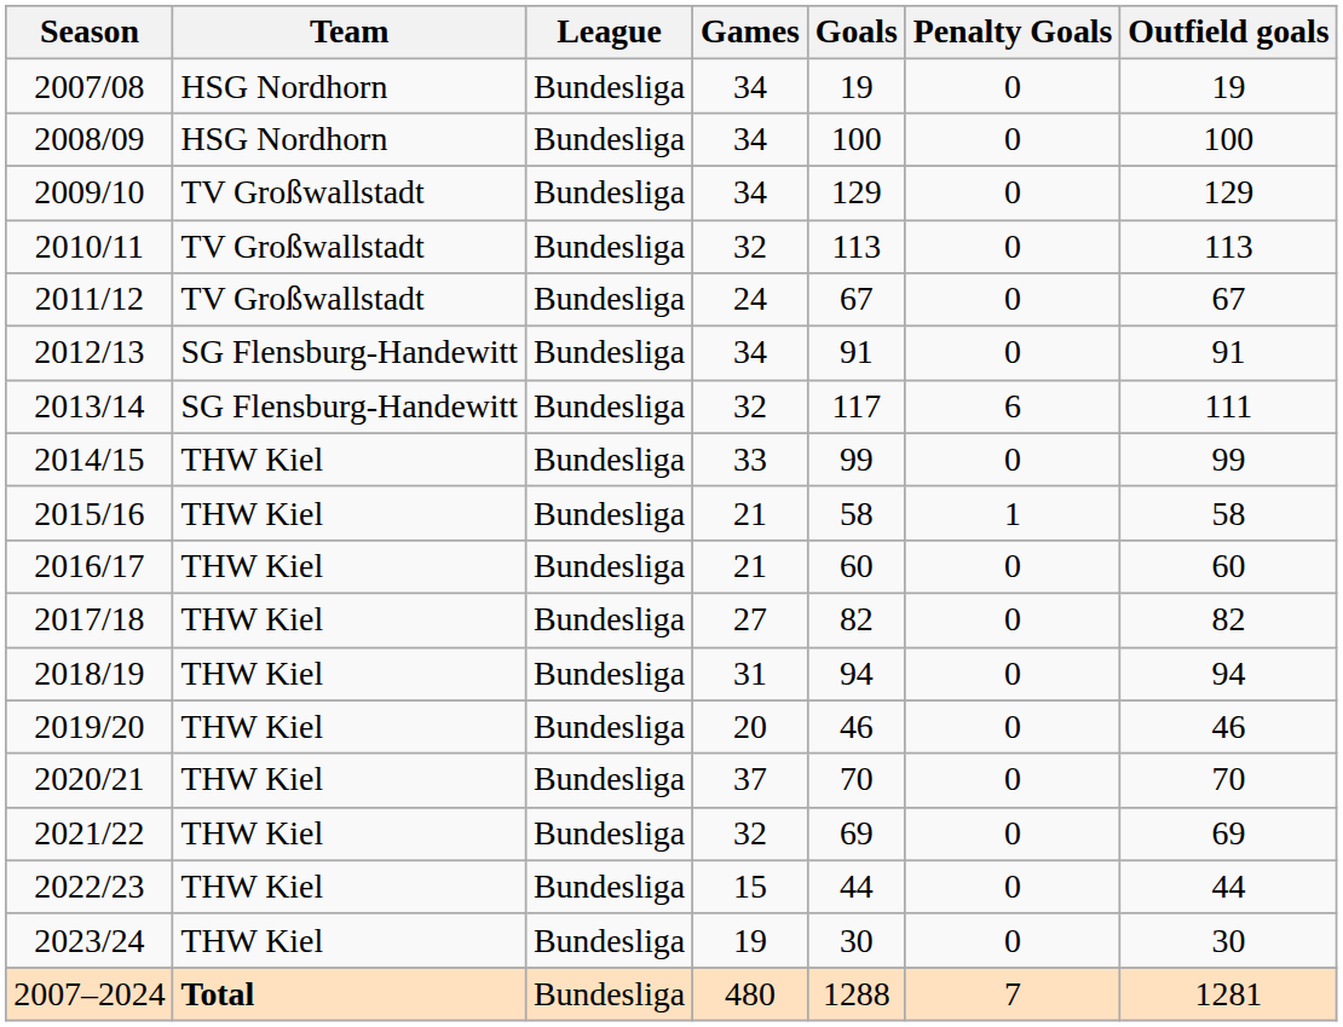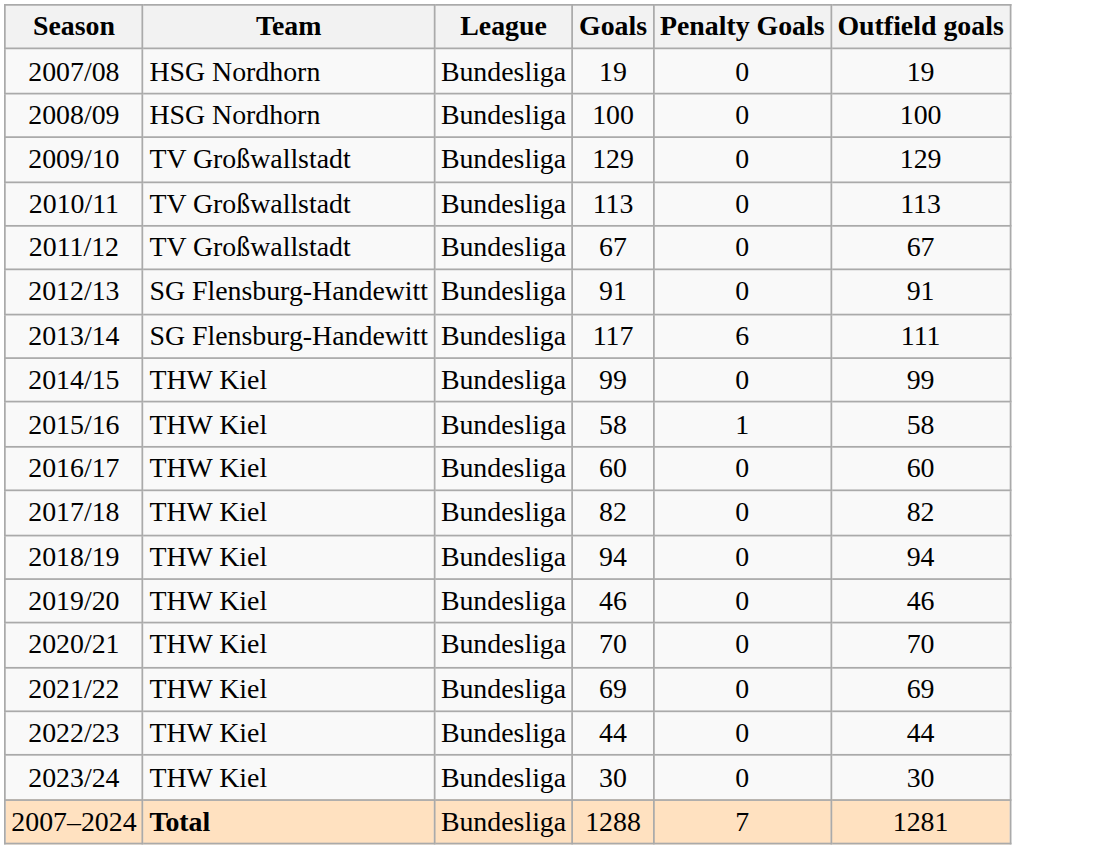- column: Games | 34 | 34 | 34 | 32 | 24 | 34 | 32 | 33 | 21 | 21 | 27 | 31 | 20 | 37 | 32 | 15 | 19 | 480
